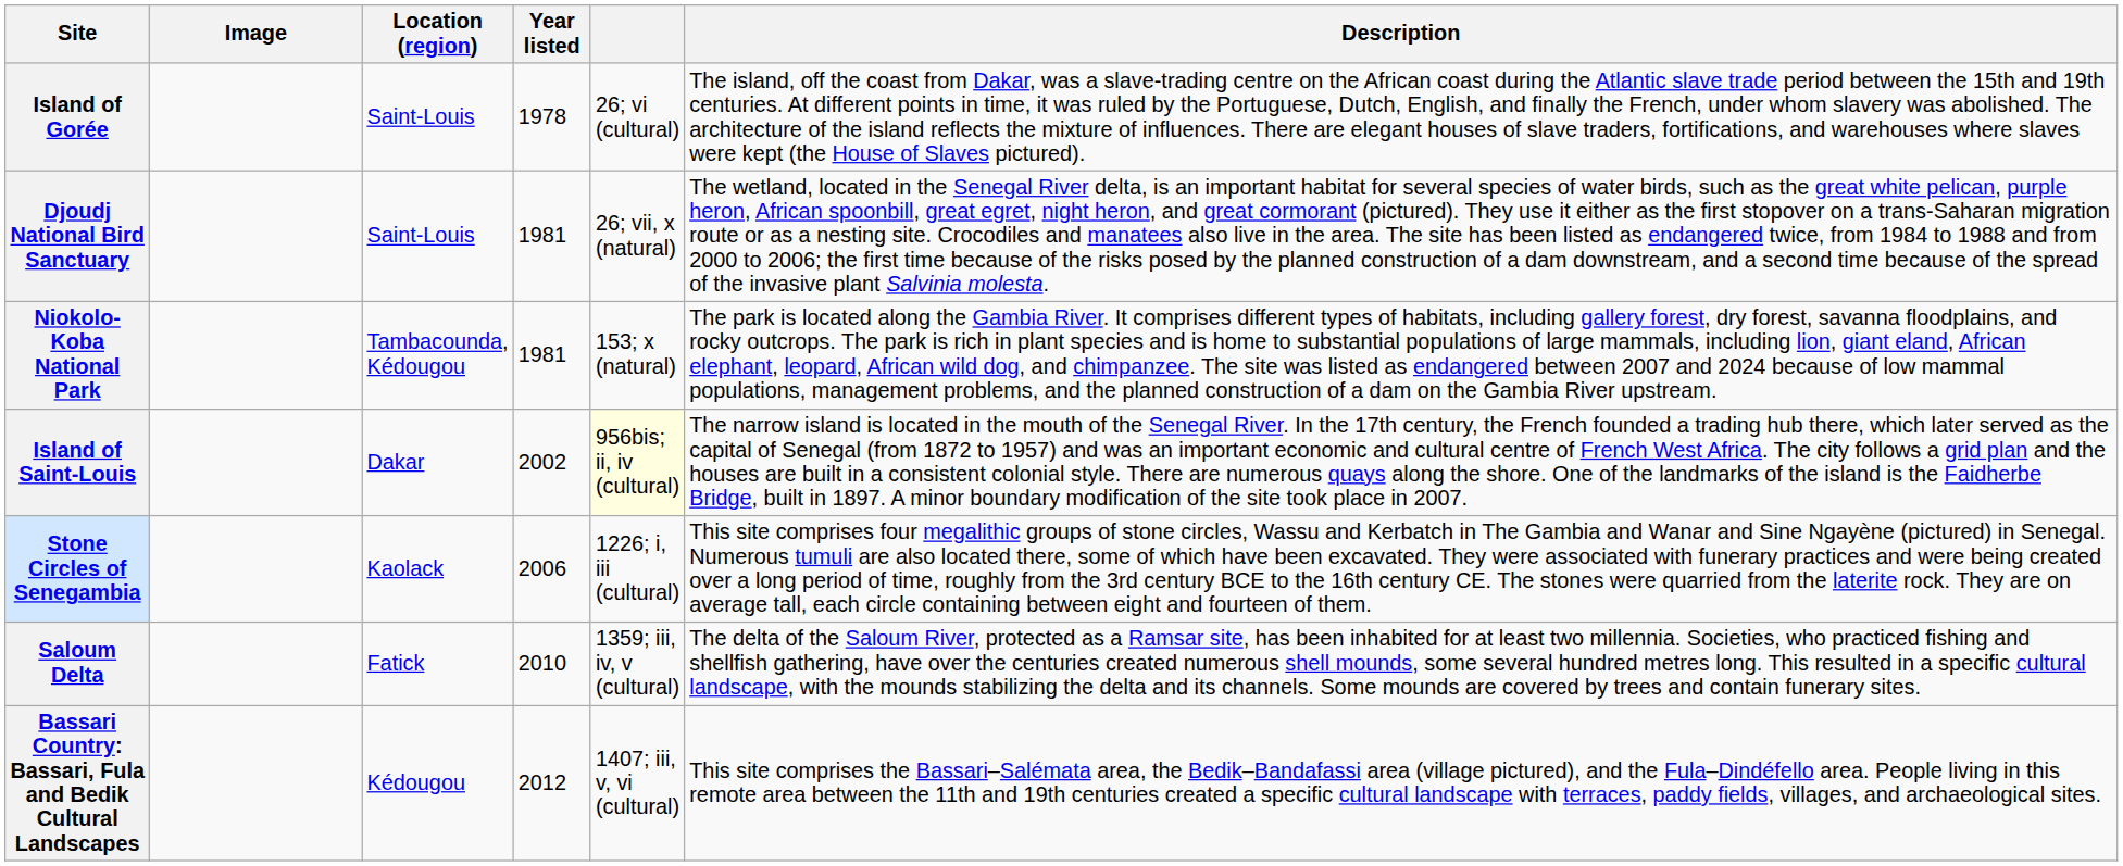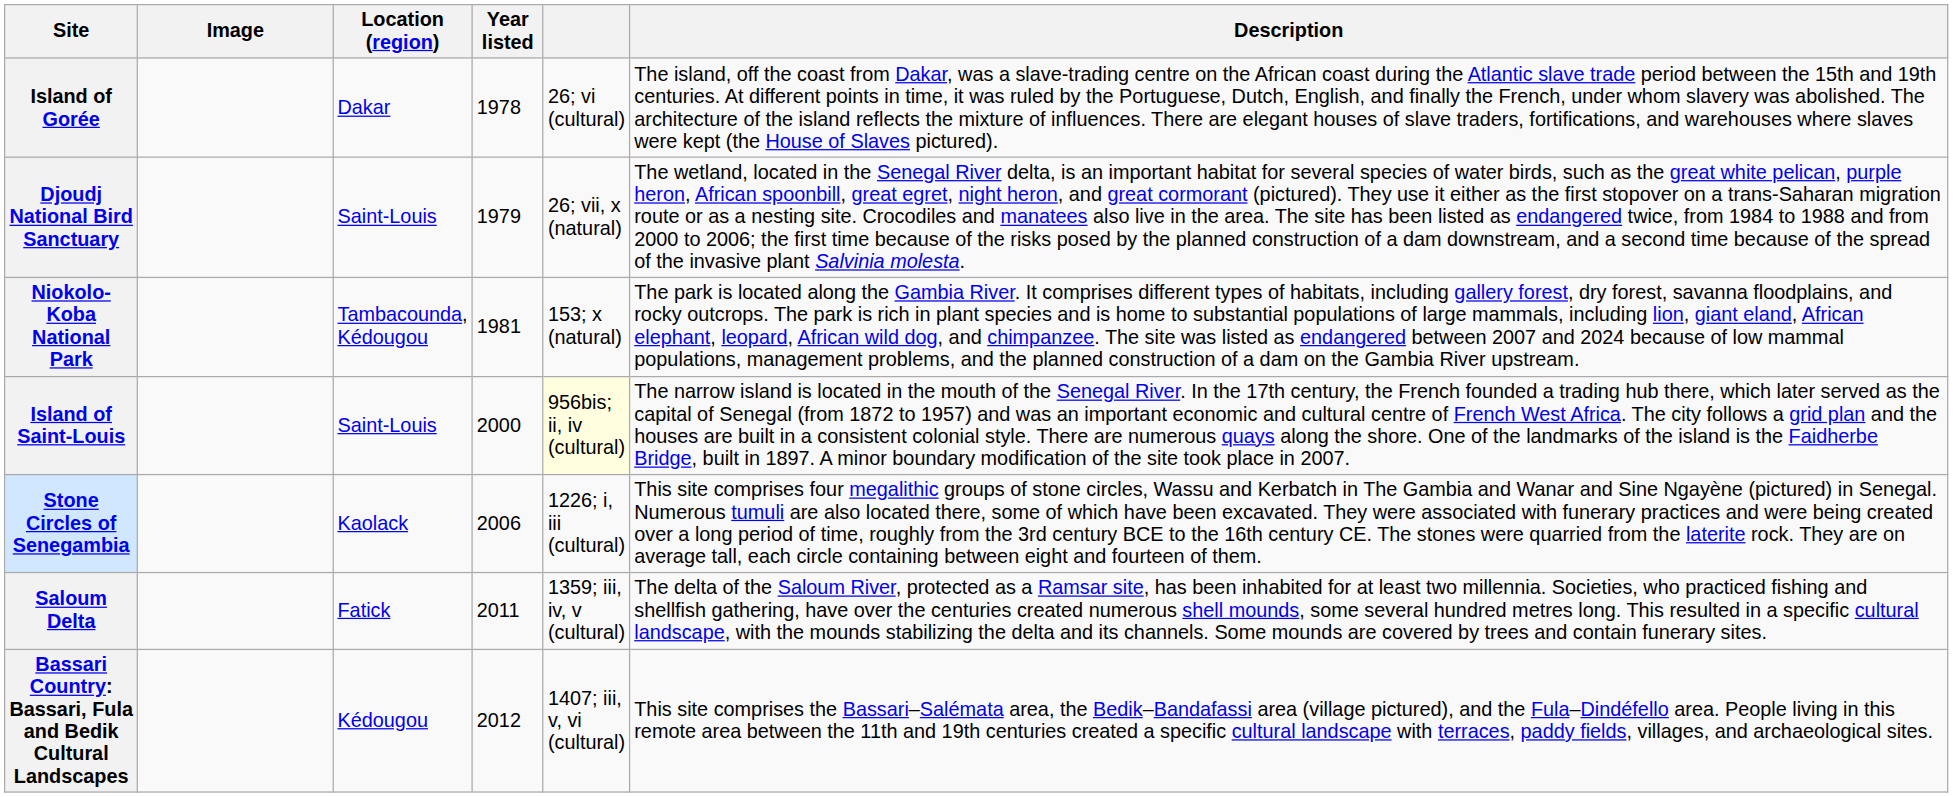Island of Gorée | Location (region): Saint-Louis -> Dakar
Djoudj National Bird Sanctuary | Year listed: 1981 -> 1979
Island of Saint-Louis | Location (region): Dakar -> Saint-Louis
Island of Saint-Louis | Year listed: 2002 -> 2000
Saloum Delta | Year listed: 2010 -> 2011
